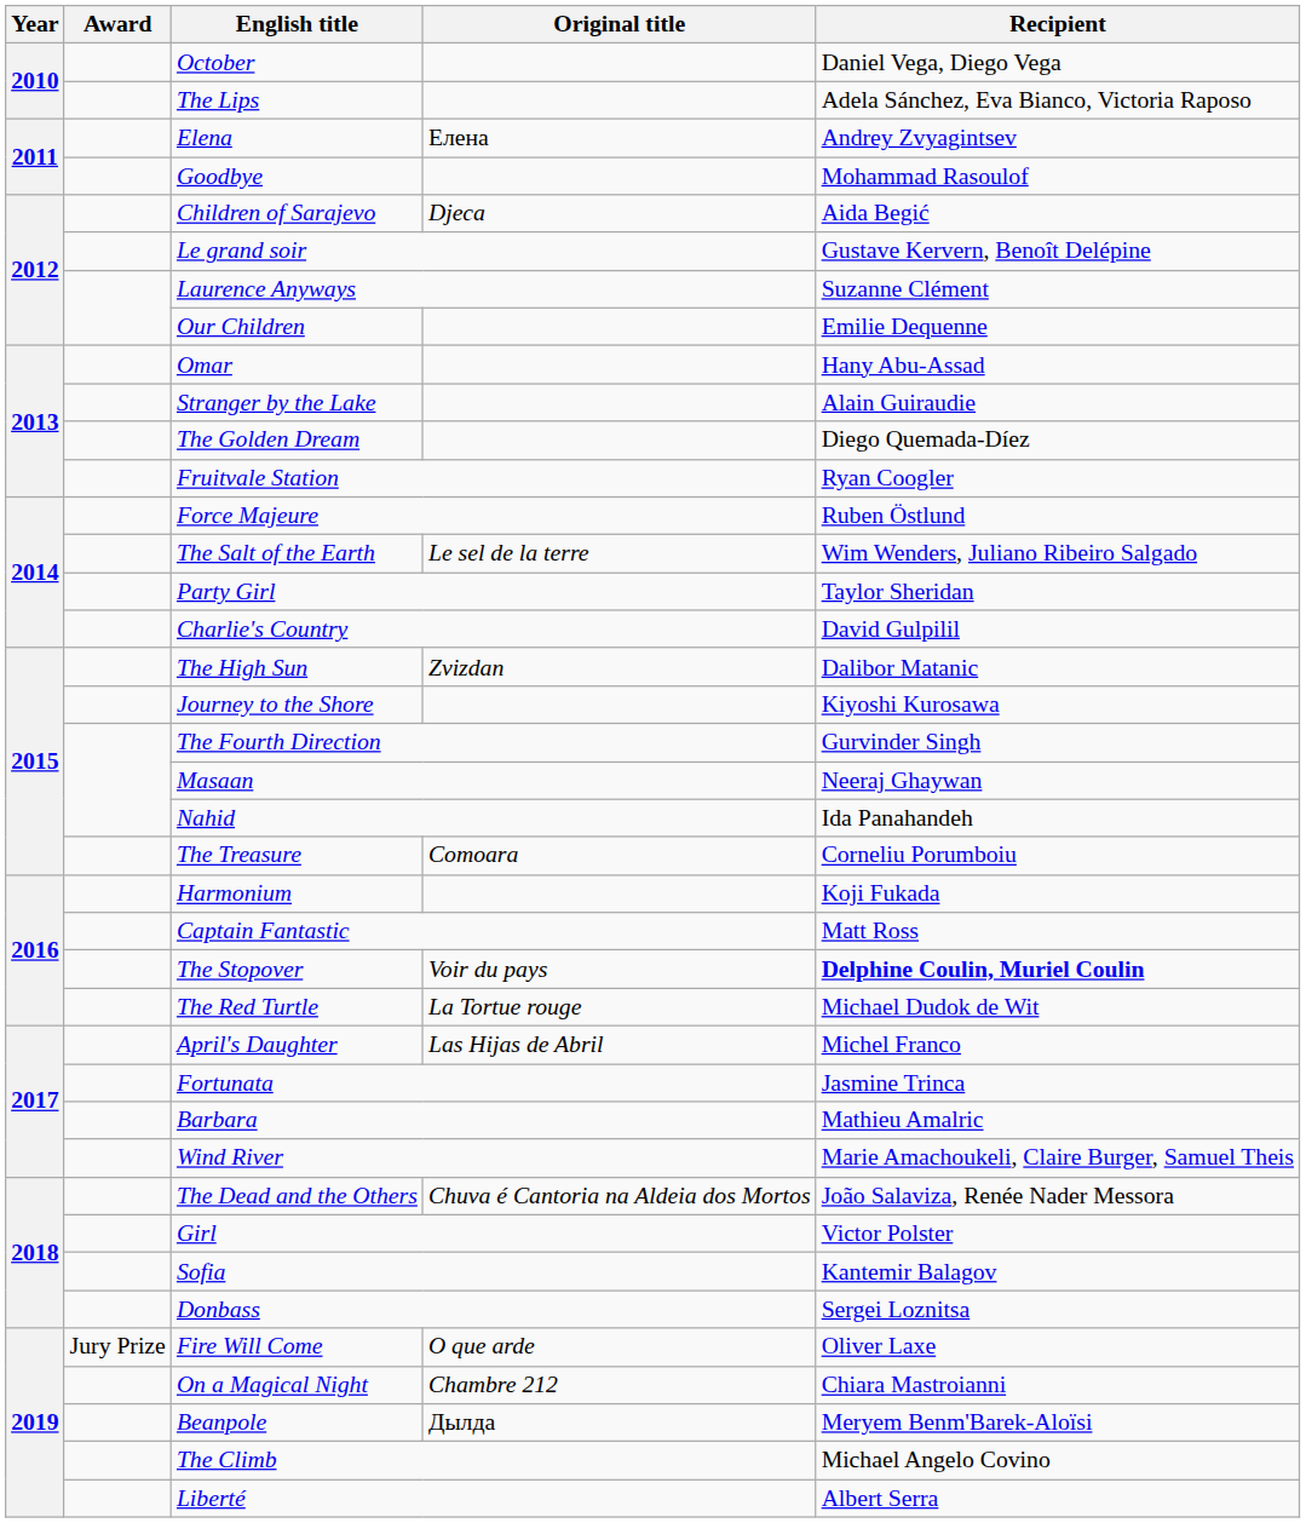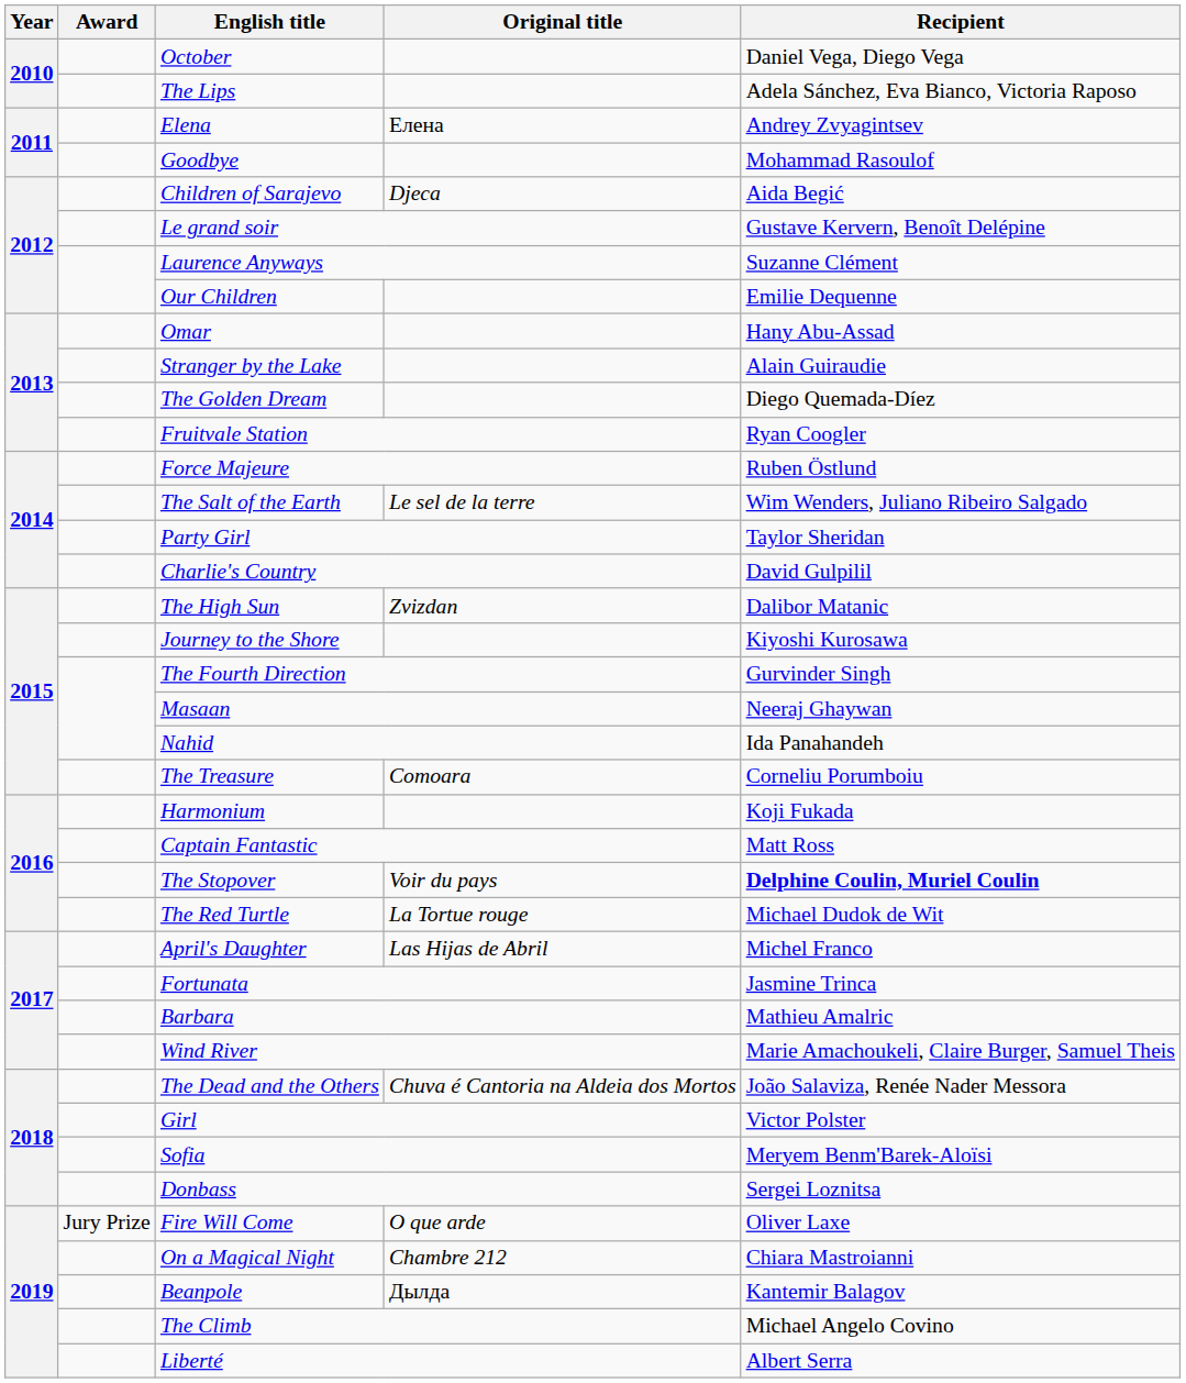Sofia | Recipient: Kantemir Balagov -> Meryem Benm'Barek-Aloïsi
Beanpole | Recipient: Meryem Benm'Barek-Aloïsi -> Kantemir Balagov
